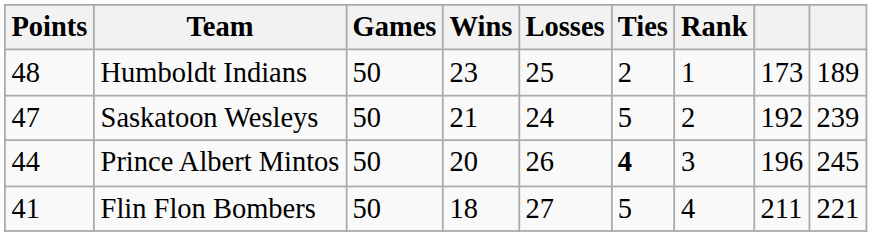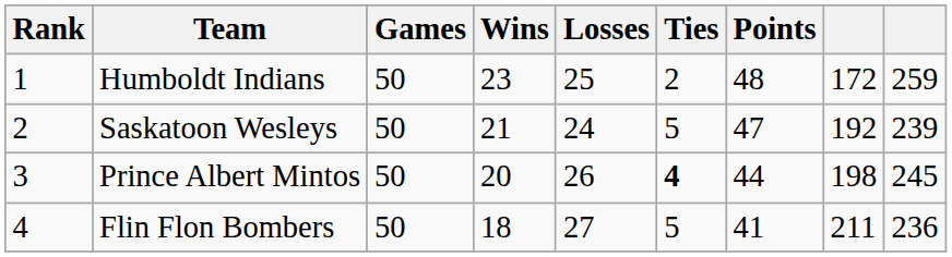columns swapped: Rank <-> Points
Humboldt Indians | column 8: 173 -> 172
Humboldt Indians | column 9: 189 -> 259
Prince Albert Mintos | column 8: 196 -> 198
Flin Flon Bombers | column 9: 221 -> 236
